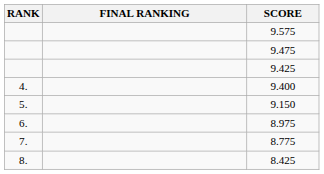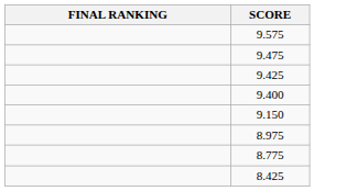- column: RANK | 4. | 5. | 6. | 7. | 8.
